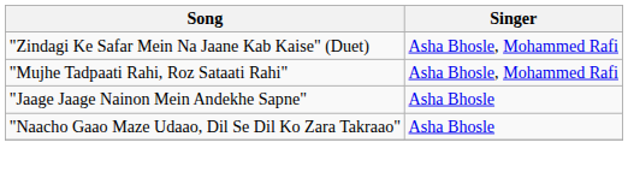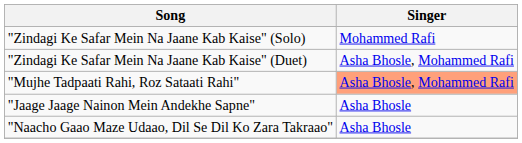+ row: "Zindagi Ke Safar Mein Na Jaane Kab Kaise" (Solo) | Mohammed Rafi
"Mujhe Tadpaati Rahi, Roz Sataati Rahi" | Singer: no background -> lightsalmon background
